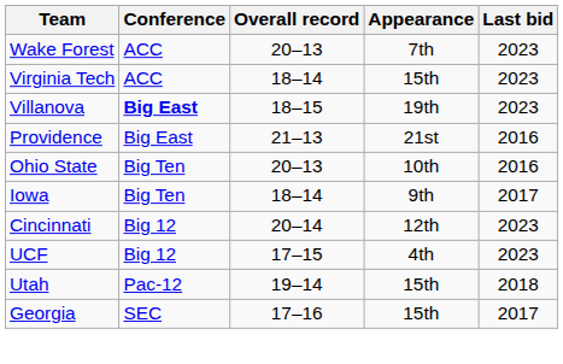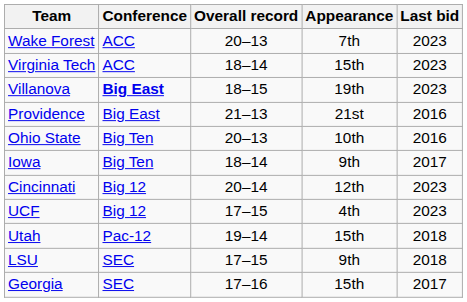+ row: LSU | SEC | 17–15 | 9th | 2018
